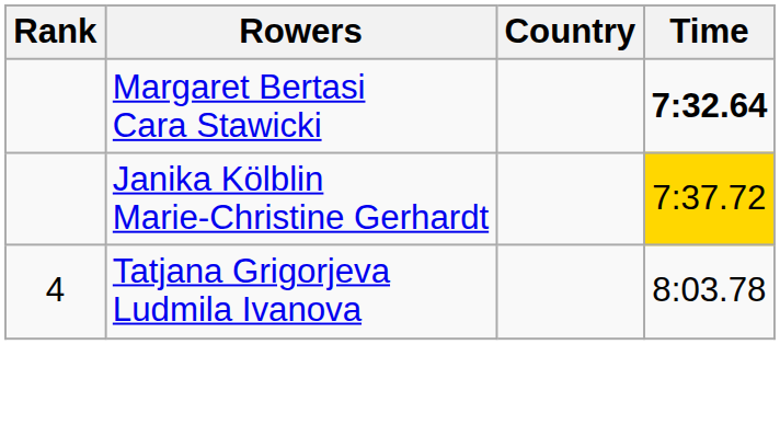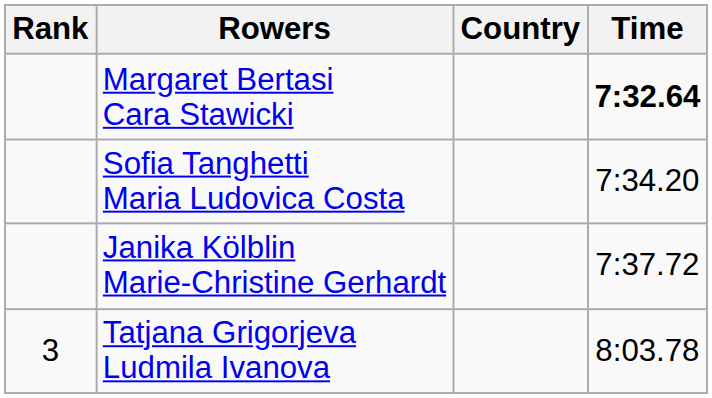+ row: Sofia Tanghetti Maria Ludovica Costa | 7:34.20
Janika Kölblin Marie-Christine Gerhardt | Time: gold background -> no background
Tatjana Grigorjeva Ludmila Ivanova | Rank: 4 -> 3
